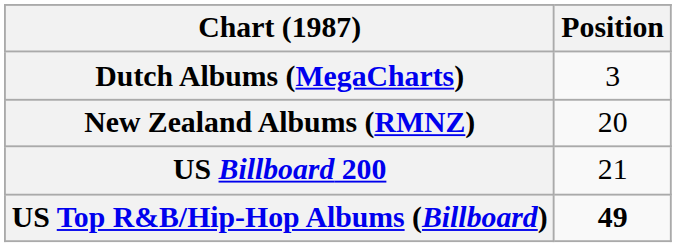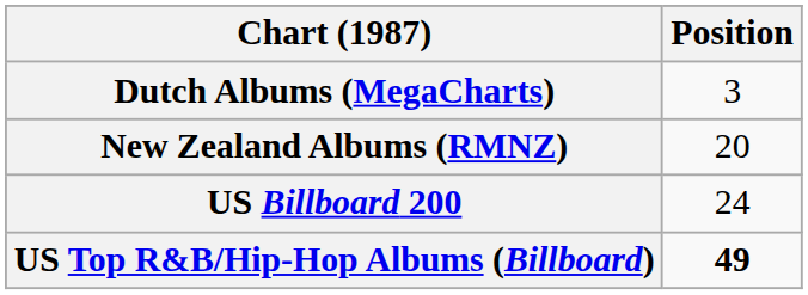US Billboard 200 | Position: 21 -> 24
